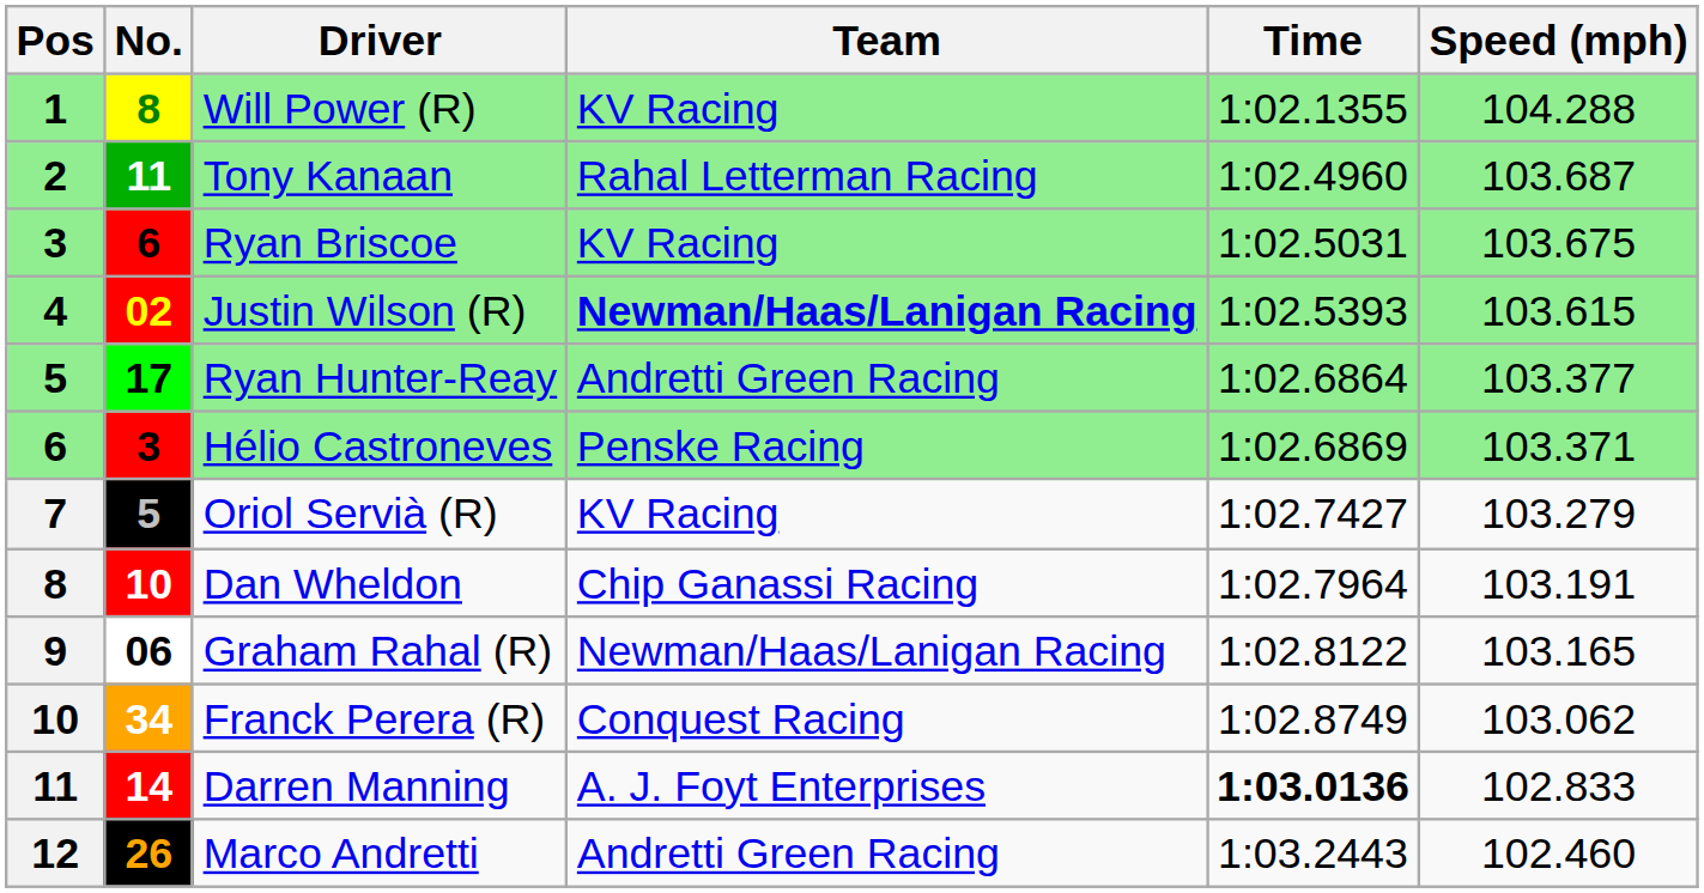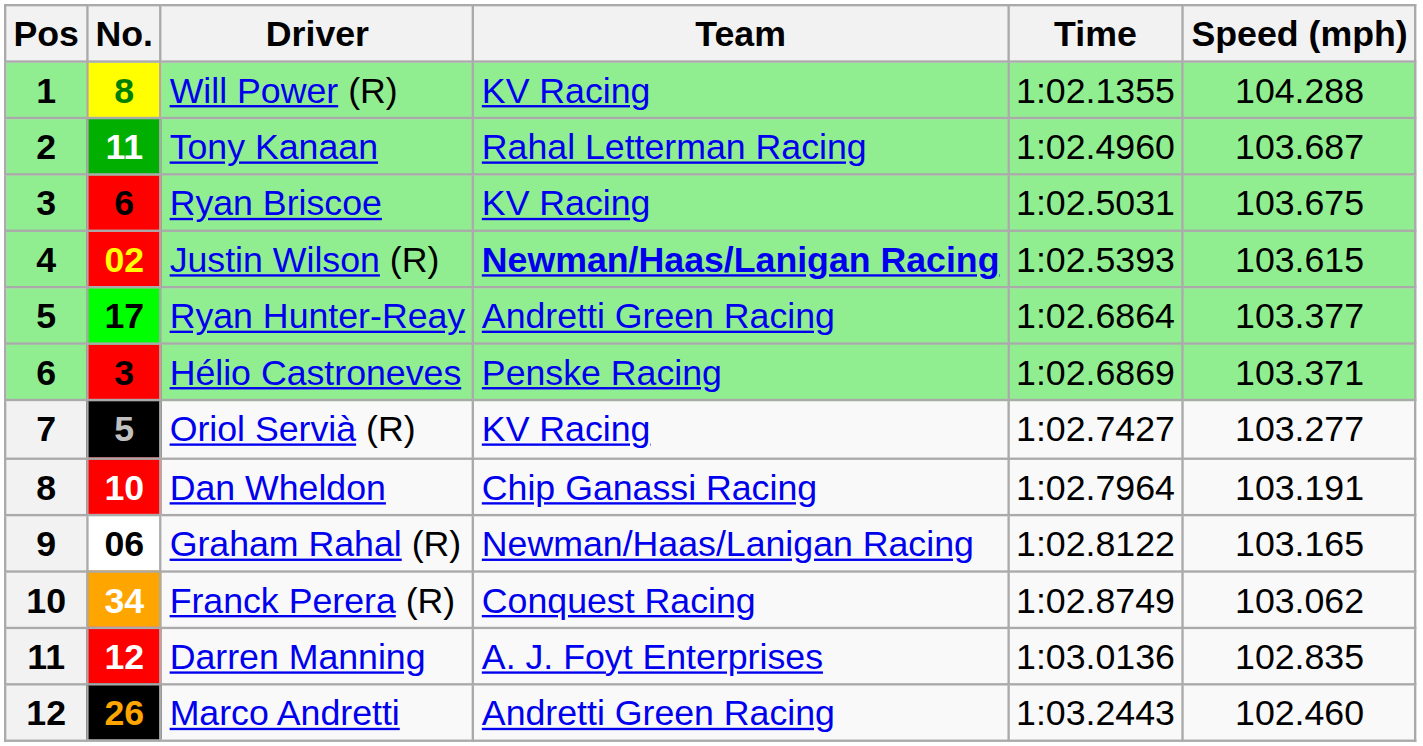Oriol Servià (R) | Speed (mph): 103.279 -> 103.277
Darren Manning | No.: 14 -> 12
Darren Manning | Time: bold -> normal
Darren Manning | Speed (mph): 102.833 -> 102.835
